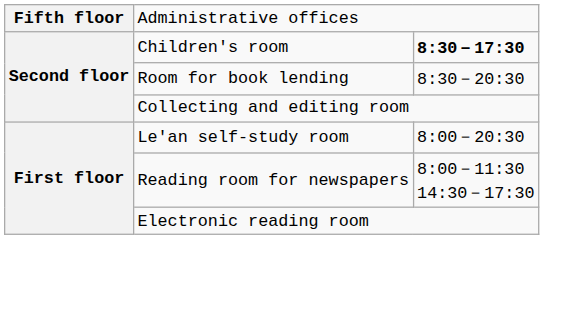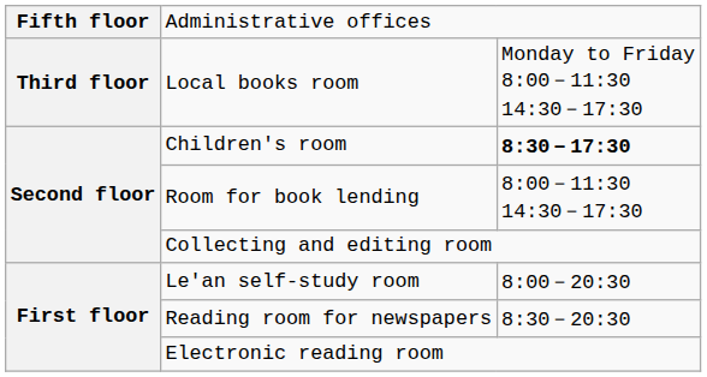+ row: Third floor | Local books room | Monday to Friday 8:00－11:30 14:30－17:30
Room for book lending | column 3: 8:30－20:30 -> 8:00－11:30 14:30－17:30
Reading room for newspapers | column 3: 8:00－11:30 14:30－17:30 -> 8:30－20:30
